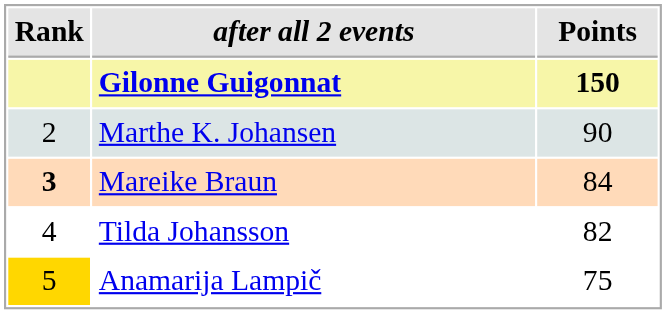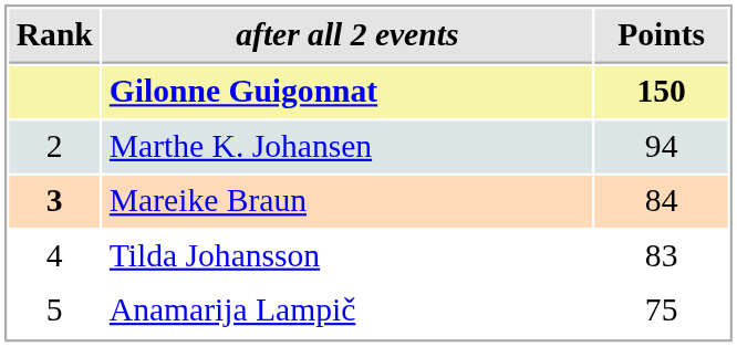Marthe K. Johansen | Points: 90 -> 94
Tildа Johansson | Points: 82 -> 83
Anamarija Lampič | Rank: gold background -> no background
